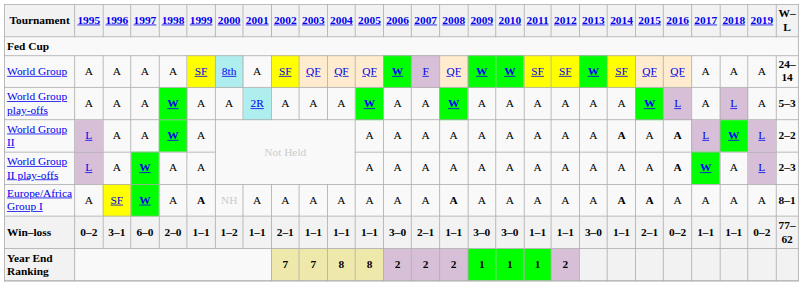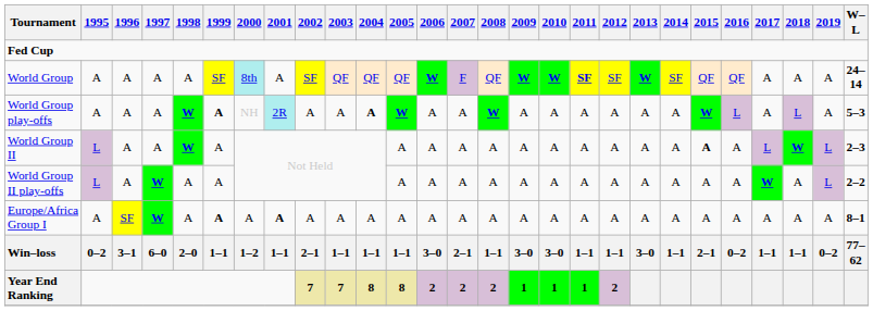World Group | 2011: normal -> bold
World Group play-offs | 1999: normal -> bold
World Group play-offs | 2000: A -> NH
World Group play-offs | 2004: normal -> bold
World Group II | 2014: bold -> normal
World Group II | 2015: normal -> bold
World Group II | 2016: bold -> normal
World Group II | W–L: 2–2 -> 2–3
World Group II play-offs | 2016: bold -> normal
World Group II play-offs | W–L: 2–3 -> 2–2
Europe/Africa Group I | 2000: NH -> A
Europe/Africa Group I | 2001: normal -> bold
Europe/Africa Group I | 2008: bold -> normal
Europe/Africa Group I | 2014: bold -> normal
Europe/Africa Group I | 2015: bold -> normal
